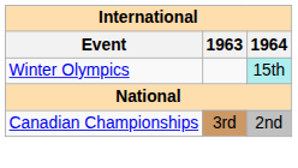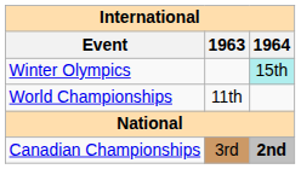+ row: World Championships | 11th
Canadian Championships | 1964: normal -> bold
